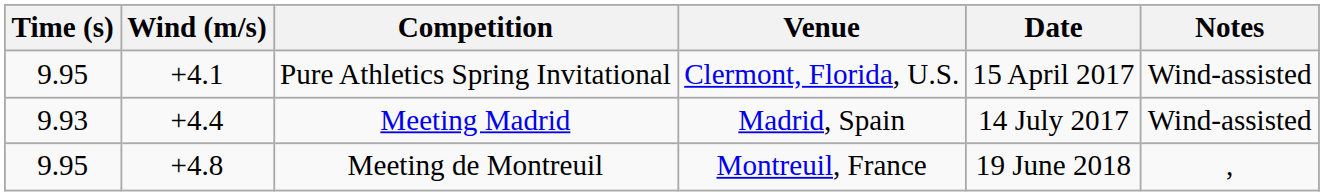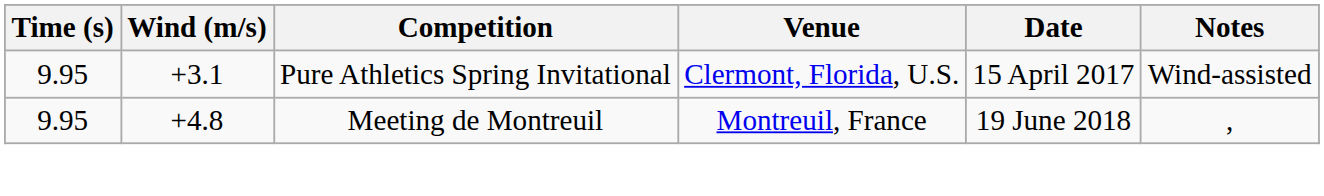Pure Athletics Spring Invitational | Wind (m/s): +4.1 -> +3.1
- row: 9.93 | +4.4 | Meeting Madrid | Madrid, Spain | 14 July 2017 | Wind-assisted
